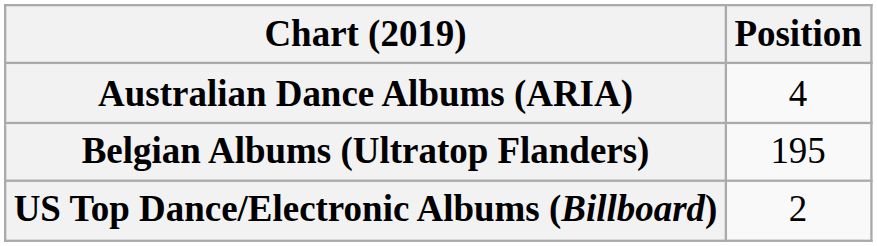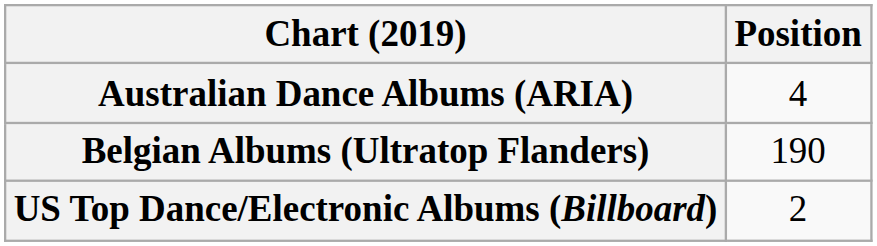Belgian Albums (Ultratop Flanders) | Position: 195 -> 190
